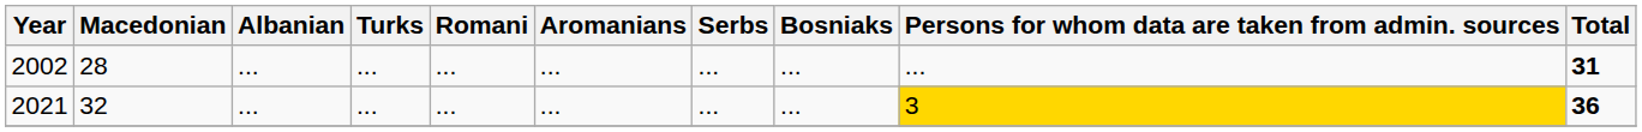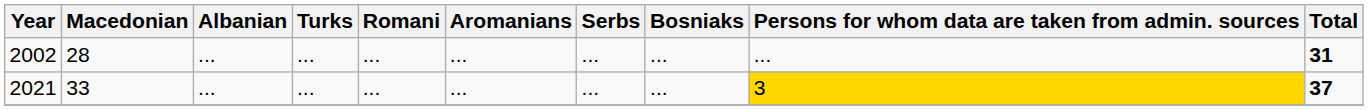2021 | Macedonian: 32 -> 33
2021 | Total: 36 -> 37
